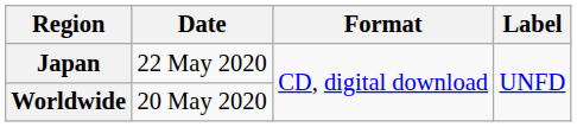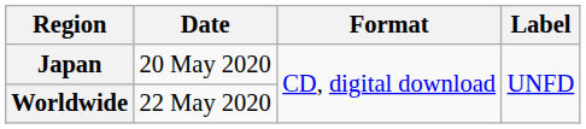Japan | Date: 22 May 2020 -> 20 May 2020
Worldwide | Date: 20 May 2020 -> 22 May 2020
